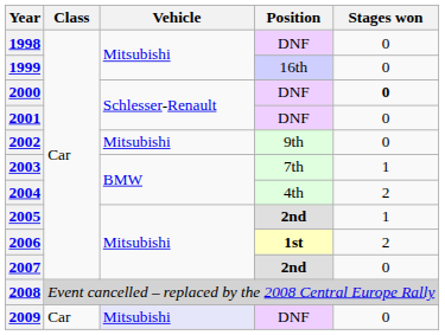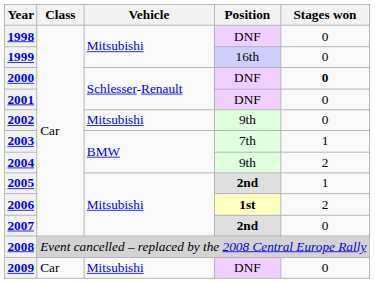2004 | Position: 4th -> 9th
2009 | Vehicle: lavender background -> no background
